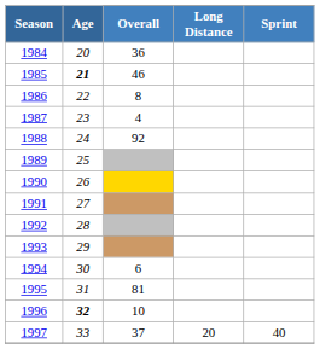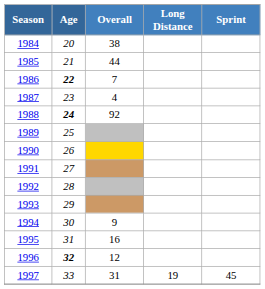1984 | Overall: 36 -> 38
1985 | Age: bold -> normal
1985 | Overall: 46 -> 44
1986 | Age: normal -> bold
1986 | Overall: 8 -> 7
1988 | Age: normal -> bold
1994 | Overall: 6 -> 9
1995 | Overall: 81 -> 16
1996 | Overall: 10 -> 12
1997 | Overall: 37 -> 31
1997 | Long Distance: 20 -> 19
1997 | Sprint: 40 -> 45
